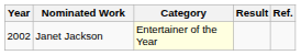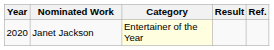Janet Jackson | Year: 2002 -> 2020
